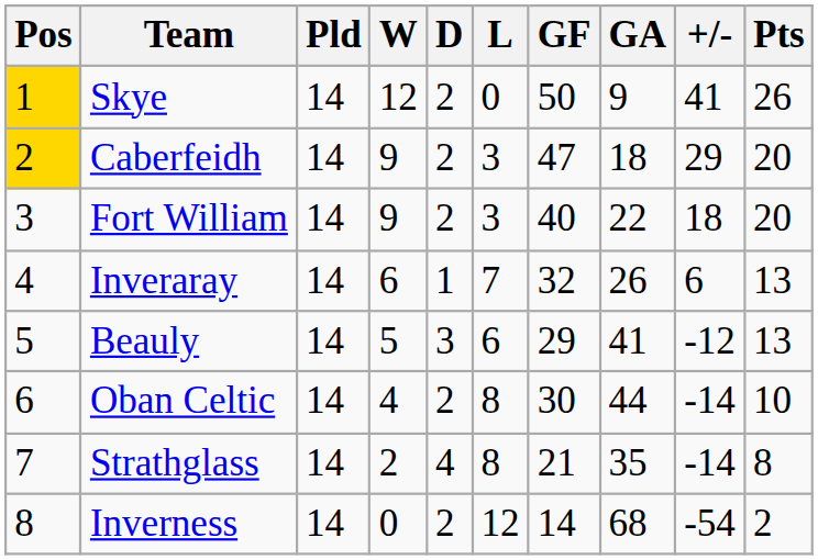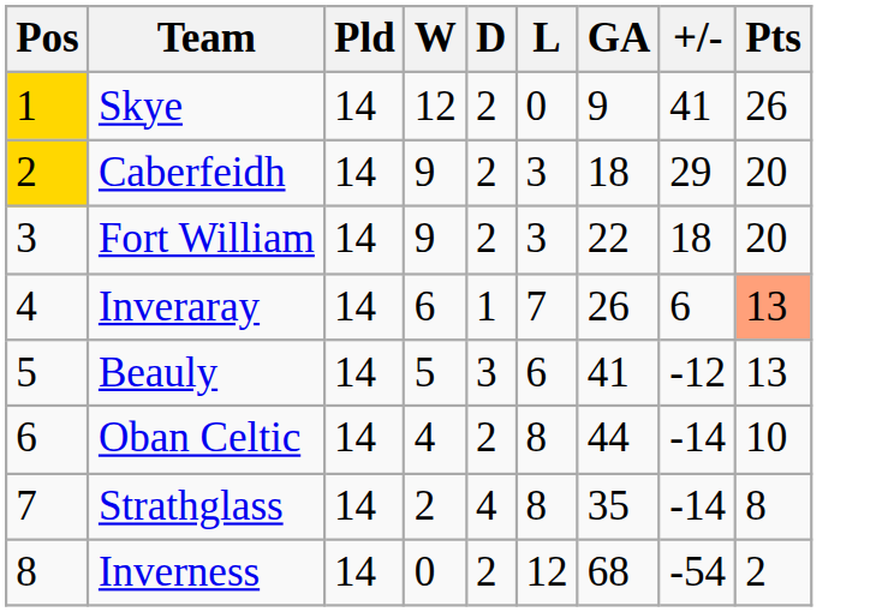- column: GF | 50 | 47 | 40 | 32 | 29 | 30 | 21 | 14
Inveraray | Pts: no background -> lightsalmon background
